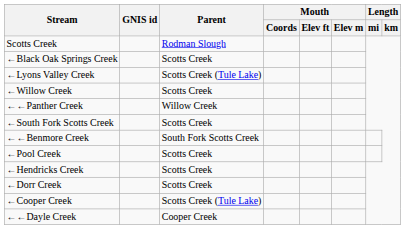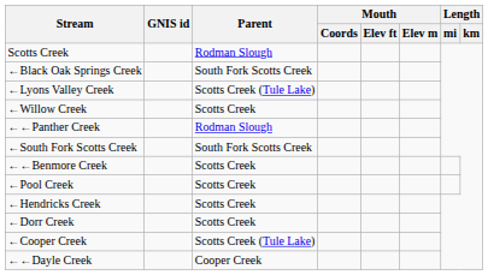←Black Oak Springs Creek | Parent: Scotts Creek -> South Fork Scotts Creek
←←Panther Creek | Parent: Willow Creek -> Rodman Slough
←South Fork Scotts Creek | Parent: Scotts Creek -> South Fork Scotts Creek
←←Benmore Creek | Parent: South Fork Scotts Creek -> Scotts Creek
